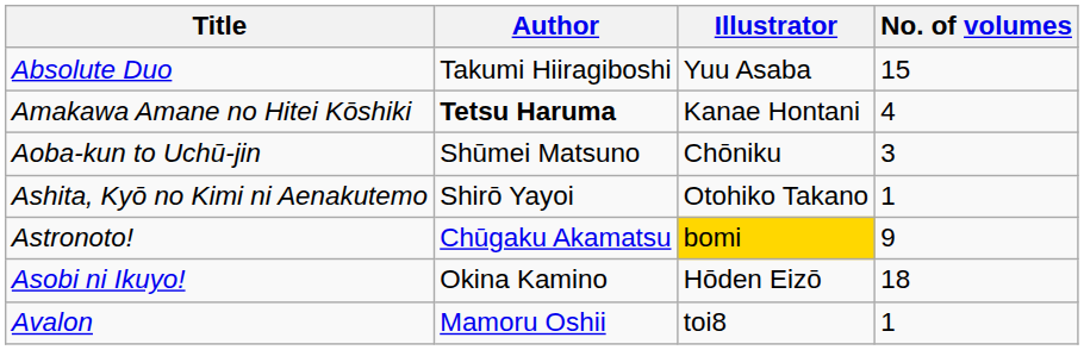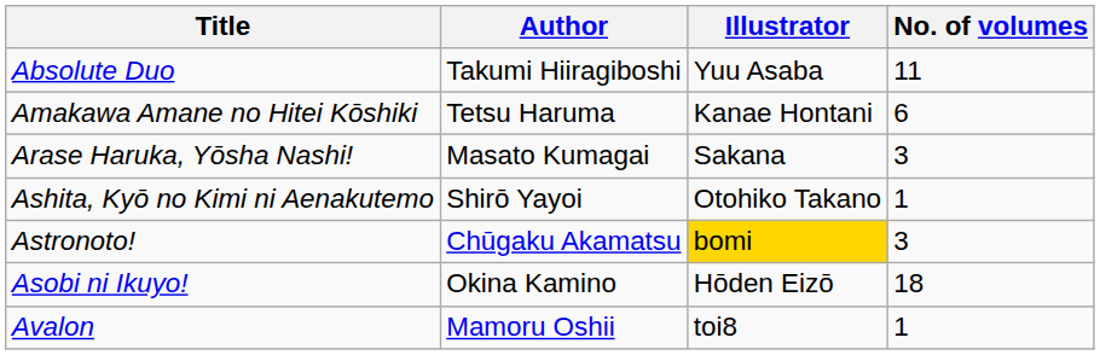Absolute Duo | No. of volumes: 15 -> 11
Amakawa Amane no Hitei Kōshiki | Author: bold -> normal
Amakawa Amane no Hitei Kōshiki | No. of volumes: 4 -> 6
- row: Aoba-kun to Uchū-jin | Shūmei Matsuno | Chōniku | 3
+ row: Arase Haruka, Yōsha Nashi! | Masato Kumagai | Sakana | 3
Astronoto! | No. of volumes: 9 -> 3
